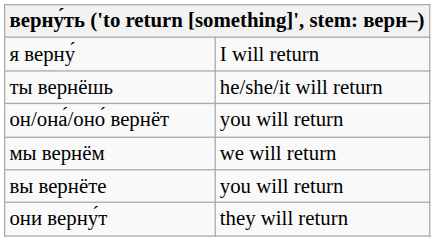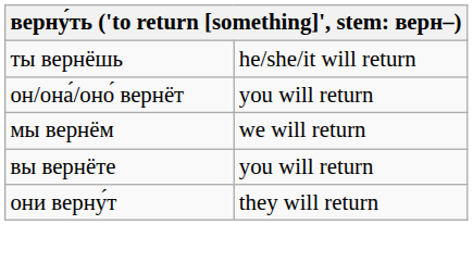- row: я верну́ | I will return
